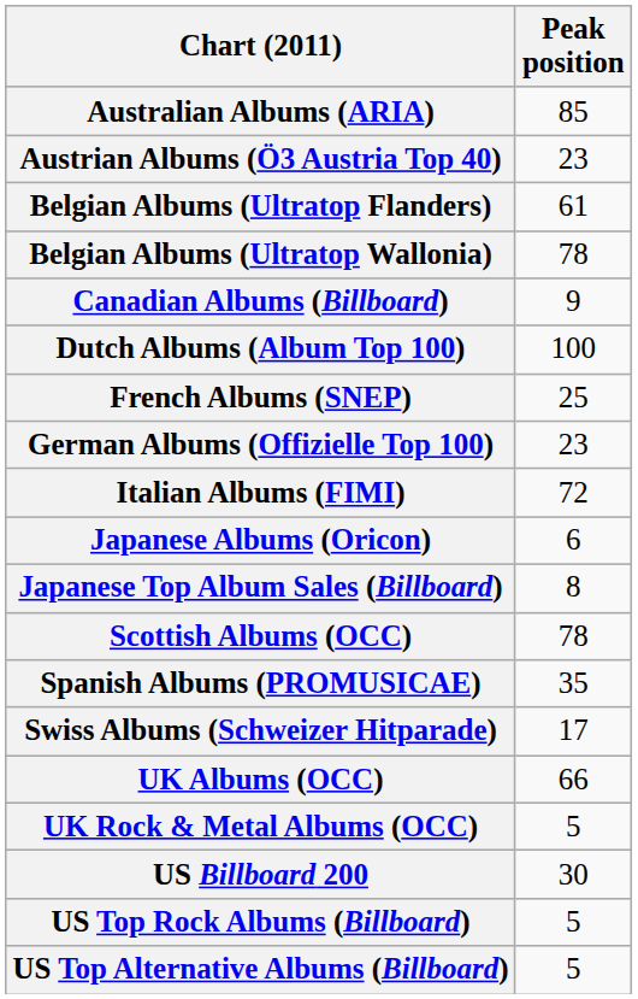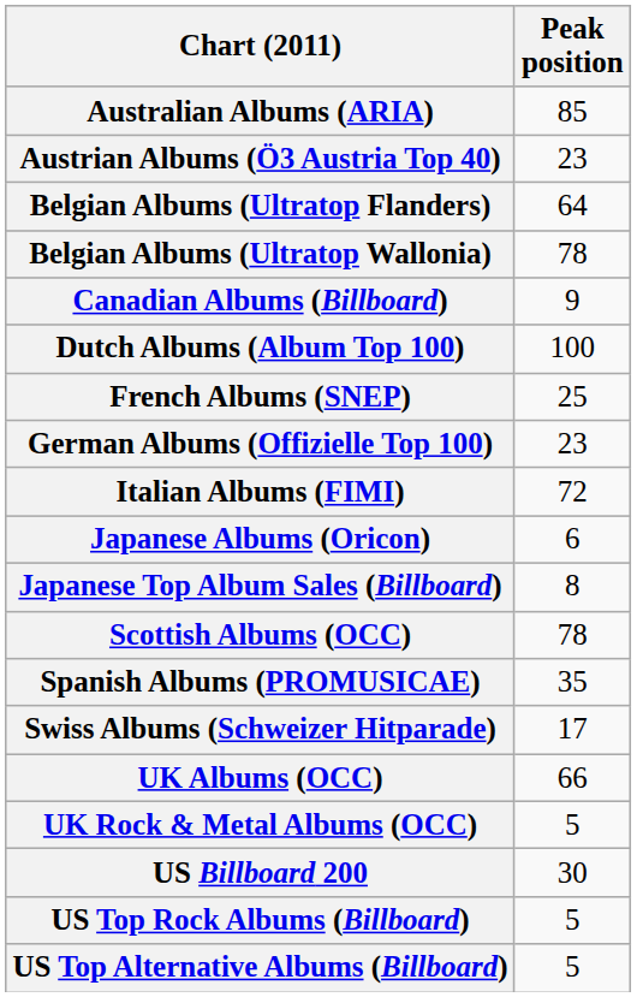Belgian Albums (Ultratop Flanders) | Peak position: 61 -> 64
